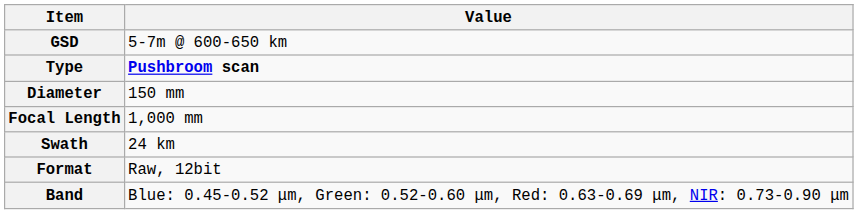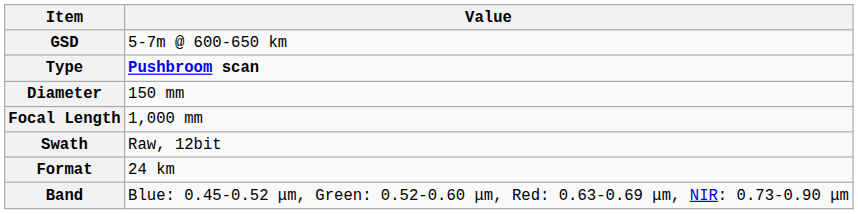Swath | Value: 24 km -> Raw, 12bit
Format | Value: Raw, 12bit -> 24 km
